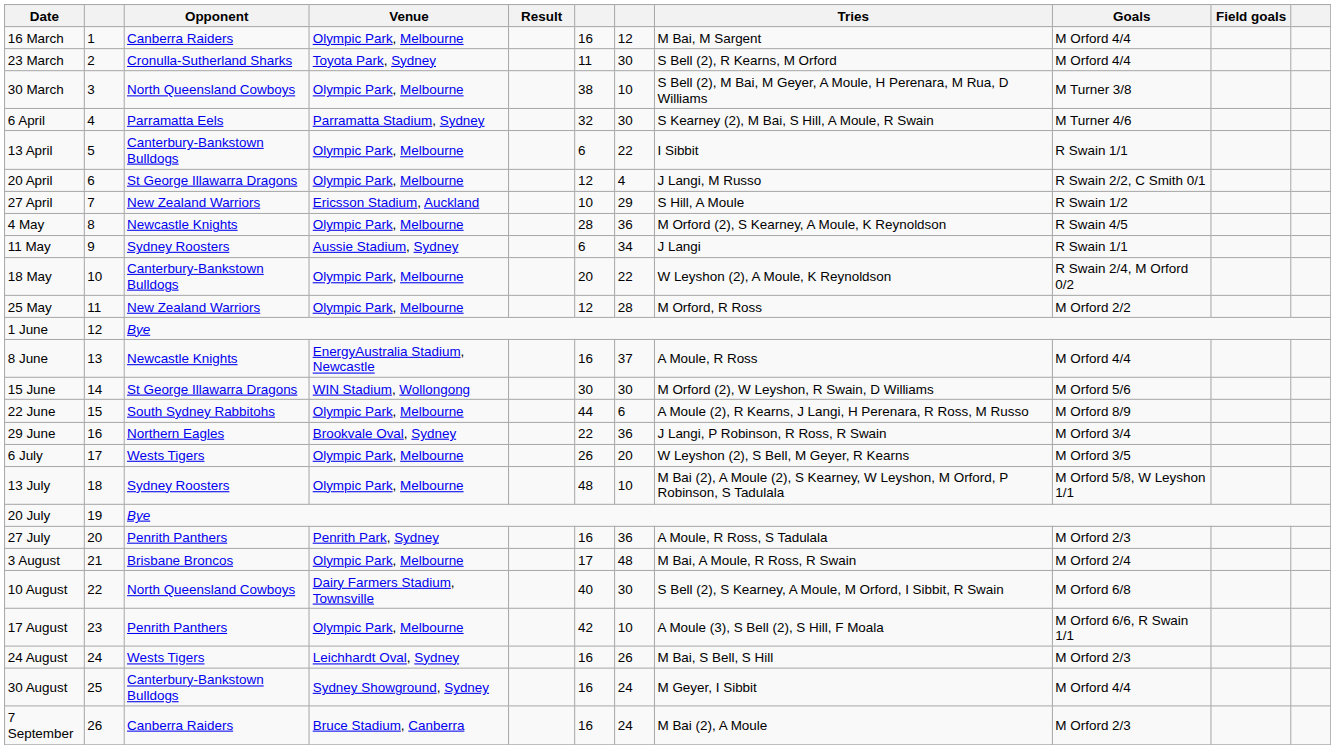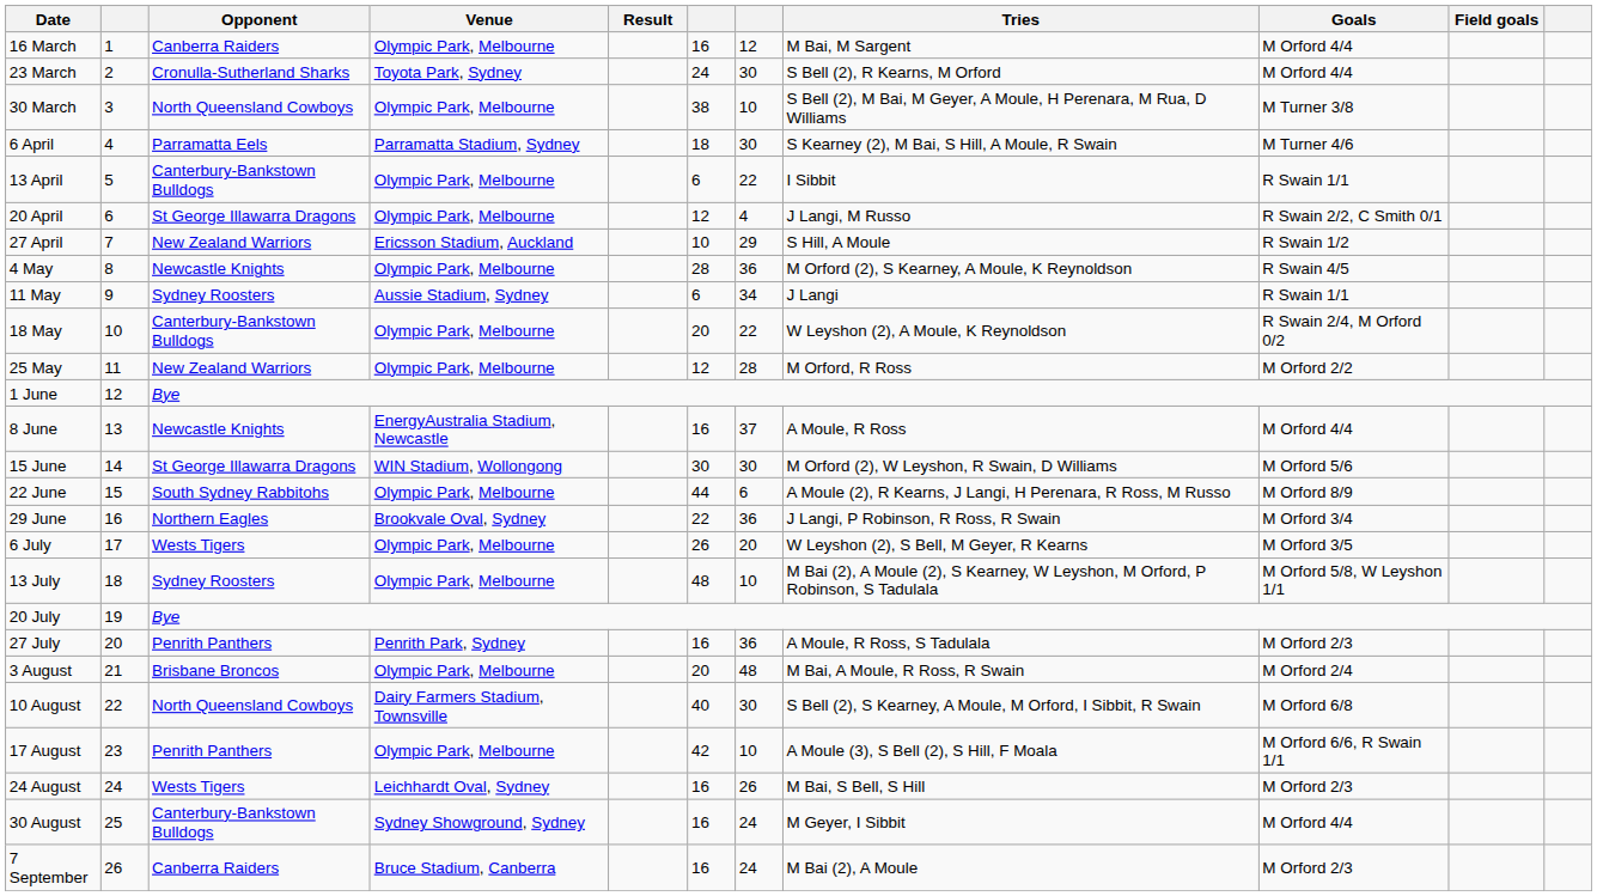23 March | column 6: 11 -> 24
6 April | column 6: 32 -> 18
3 August | column 6: 17 -> 20
